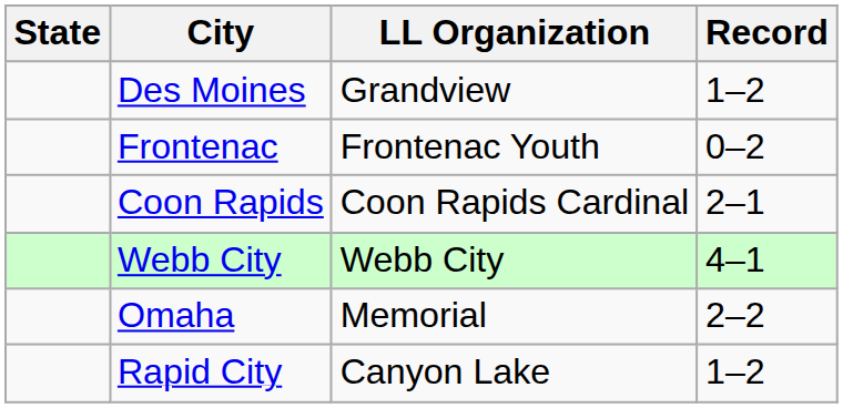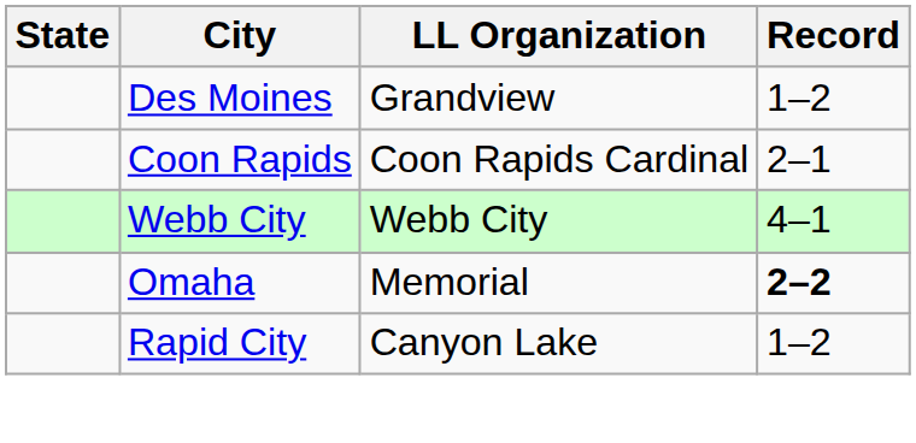- row: Frontenac | Frontenac Youth | 0–2
Omaha | Record: normal -> bold
